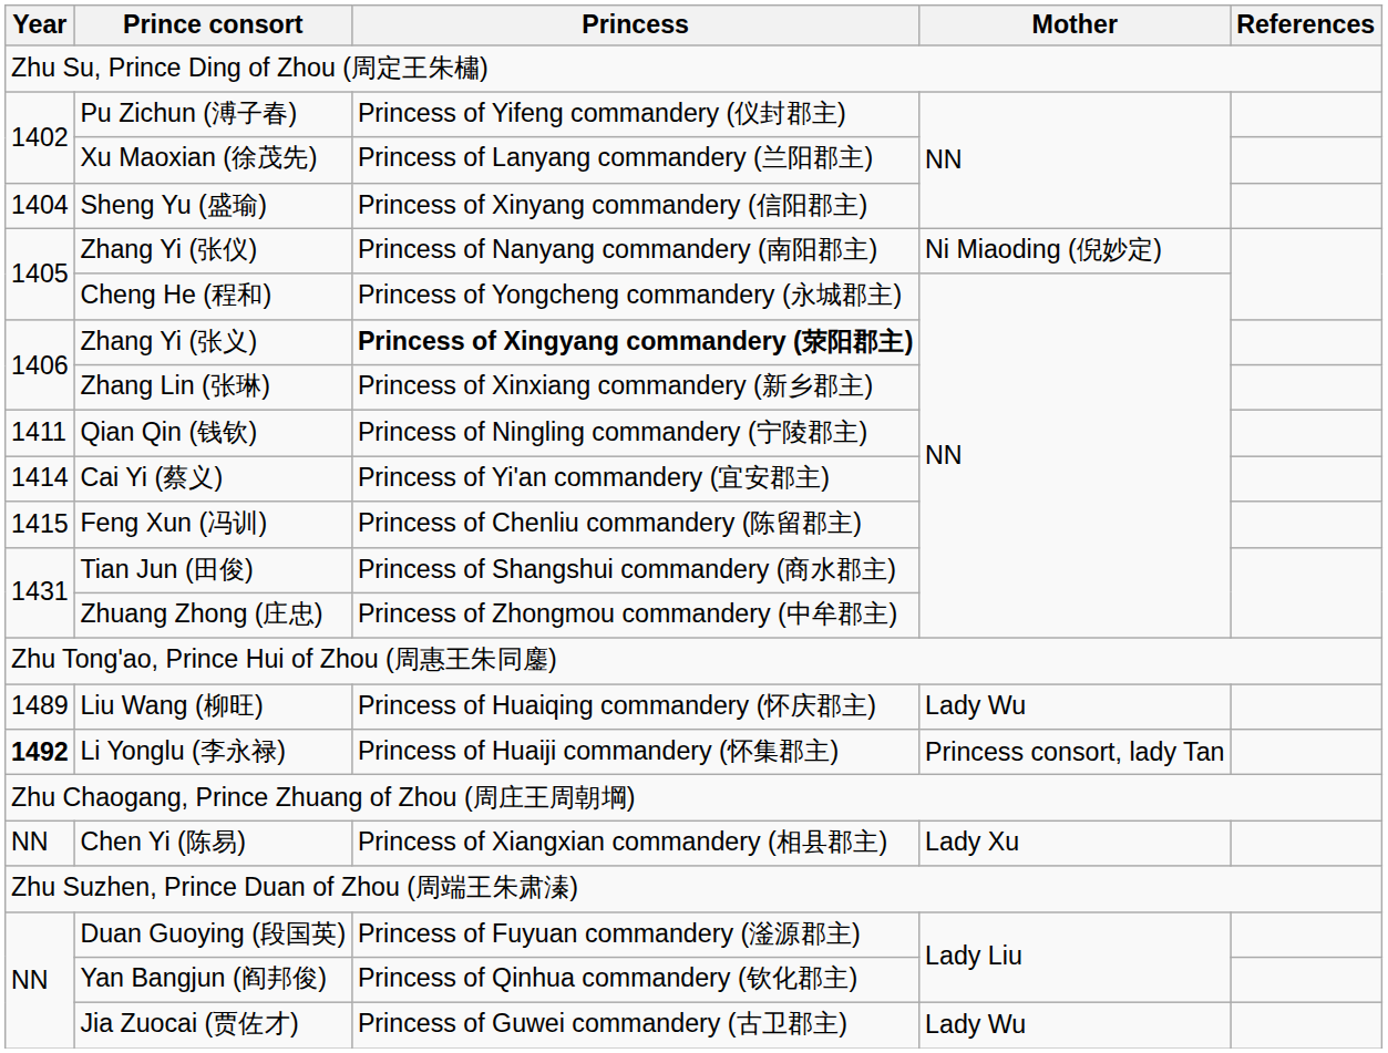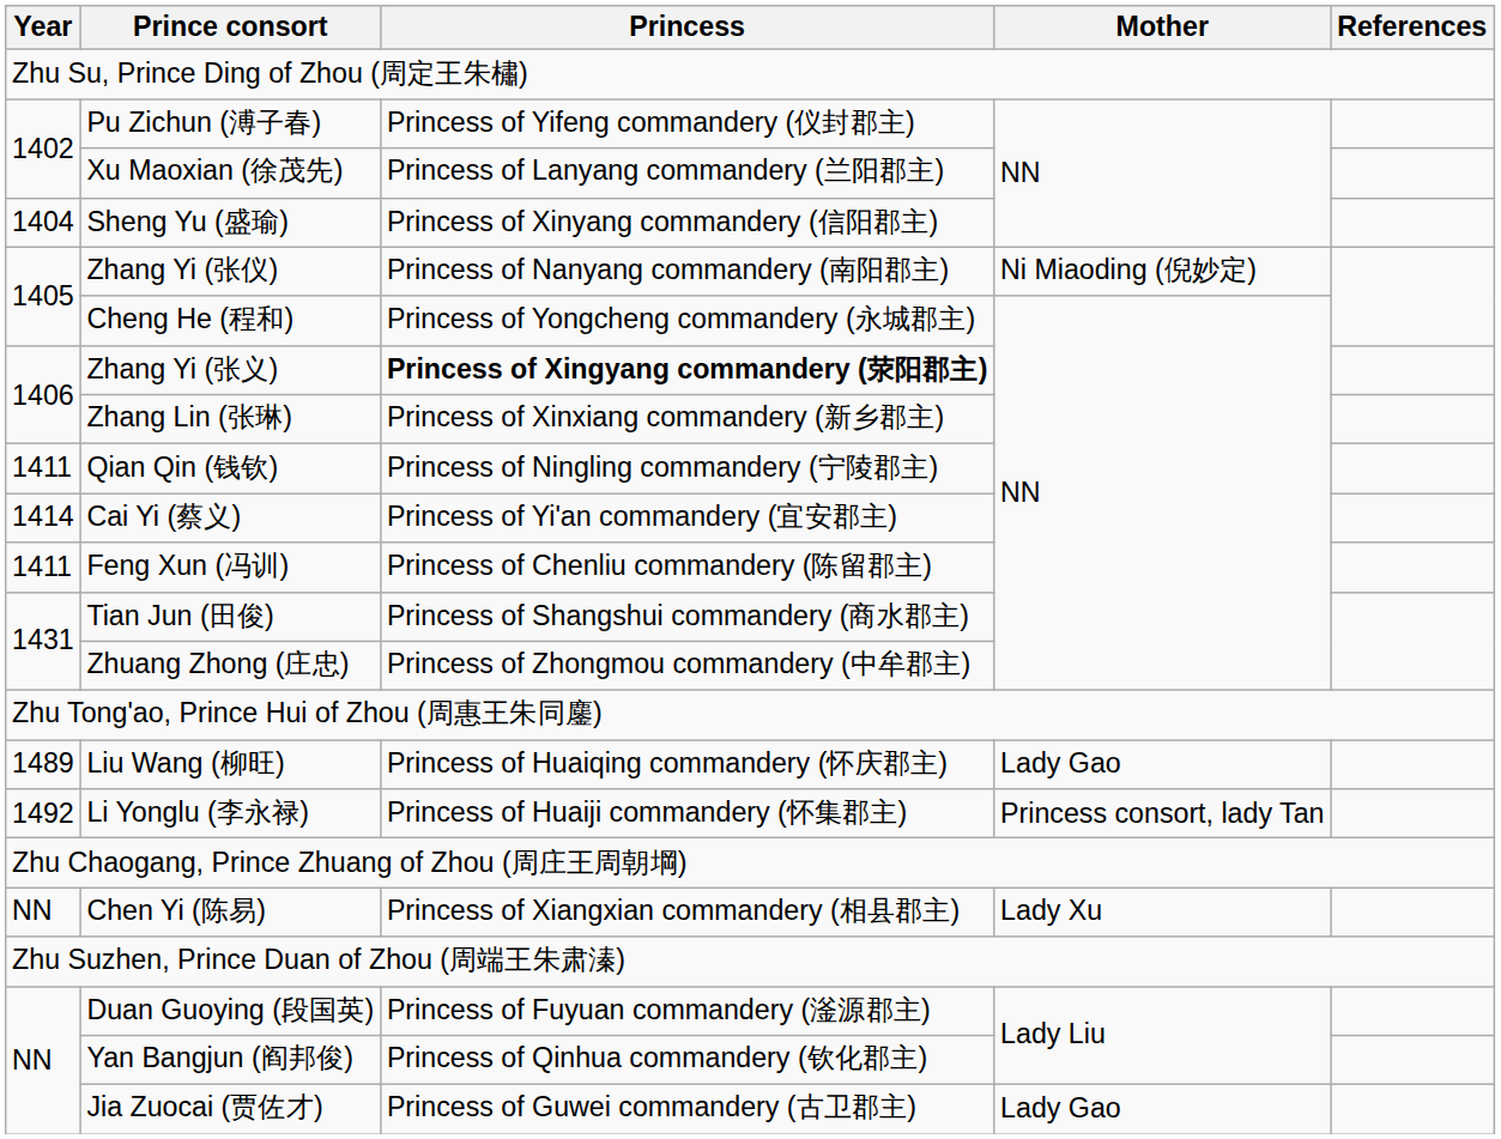Feng Xun (冯训) | Year: 1415 -> 1411
Liu Wang (柳旺) | Mother: Lady Wu -> Lady Gao
Li Yonglu (李永禄) | Year: bold -> normal
Jia Zuocai (贾佐才) | Mother: Lady Wu -> Lady Gao
